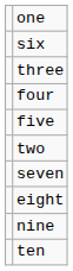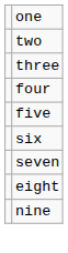rows swapped: two <-> six
- row: ten
